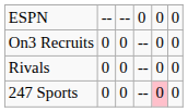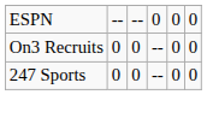- row: Rivals | 0 | 0 | -- | 0 | 0
247 Sports | column 5: pink background -> no background
